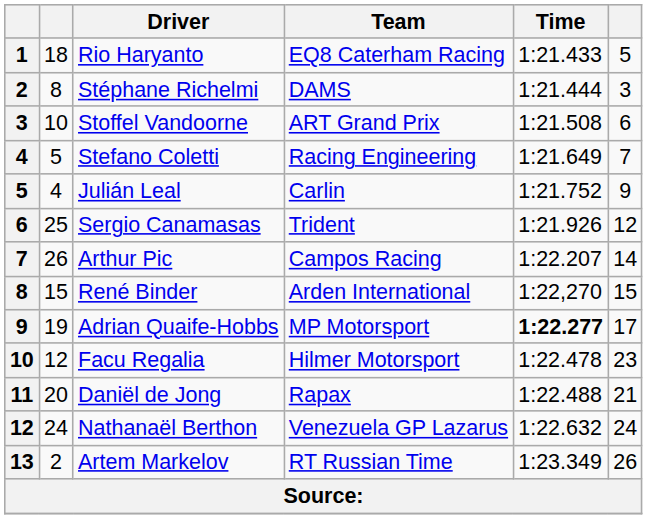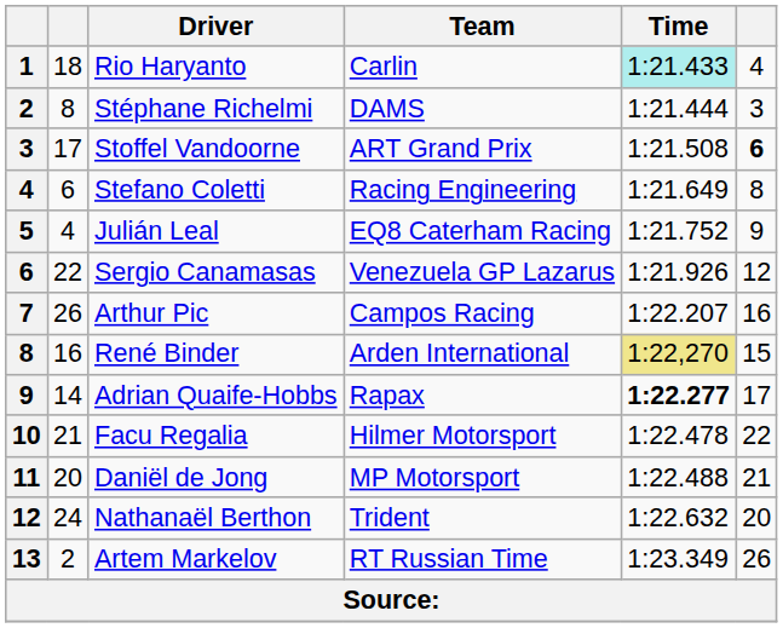Rio Haryanto | Team: EQ8 Caterham Racing -> Carlin
Rio Haryanto | Time: no background -> paleturquoise background
Rio Haryanto | column 6: 5 -> 4
Stoffel Vandoorne | column 2: 10 -> 17
Stoffel Vandoorne | column 6: normal -> bold
Stefano Coletti | column 2: 5 -> 6
Stefano Coletti | column 6: 7 -> 8
Julián Leal | Team: Carlin -> EQ8 Caterham Racing
Sergio Canamasas | column 2: 25 -> 22
Sergio Canamasas | Team: Trident -> Venezuela GP Lazarus
Arthur Pic | column 6: 14 -> 16
René Binder | column 2: 15 -> 16
René Binder | Time: no background -> khaki background
Adrian Quaife-Hobbs | column 2: 19 -> 14
Adrian Quaife-Hobbs | Team: MP Motorsport -> Rapax
Facu Regalia | column 2: 12 -> 21
Facu Regalia | column 6: 23 -> 22
Daniël de Jong | Team: Rapax -> MP Motorsport
Nathanaël Berthon | Team: Venezuela GP Lazarus -> Trident
Nathanaël Berthon | column 6: 24 -> 20
